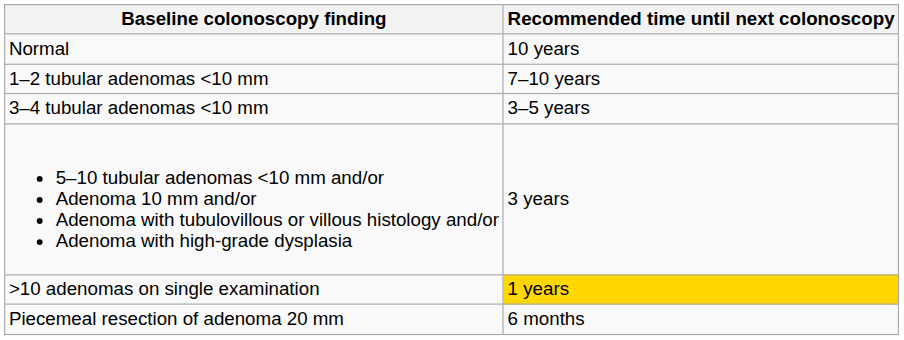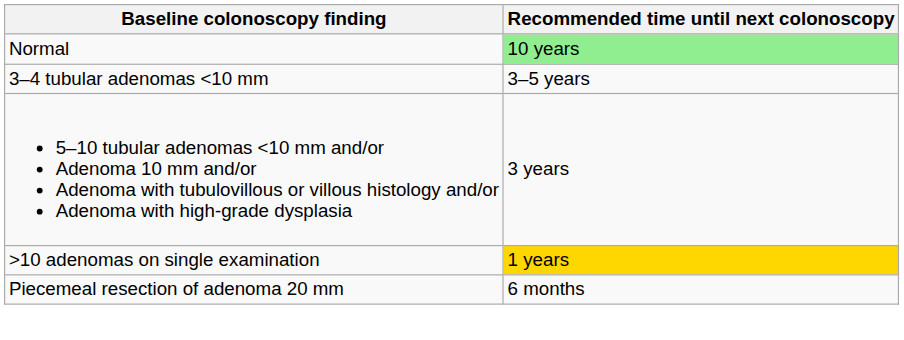Normal | Recommended time until next colonoscopy: no background -> lightgreen background
- row: 1–2 tubular adenomas <10 mm | 7–10 years
